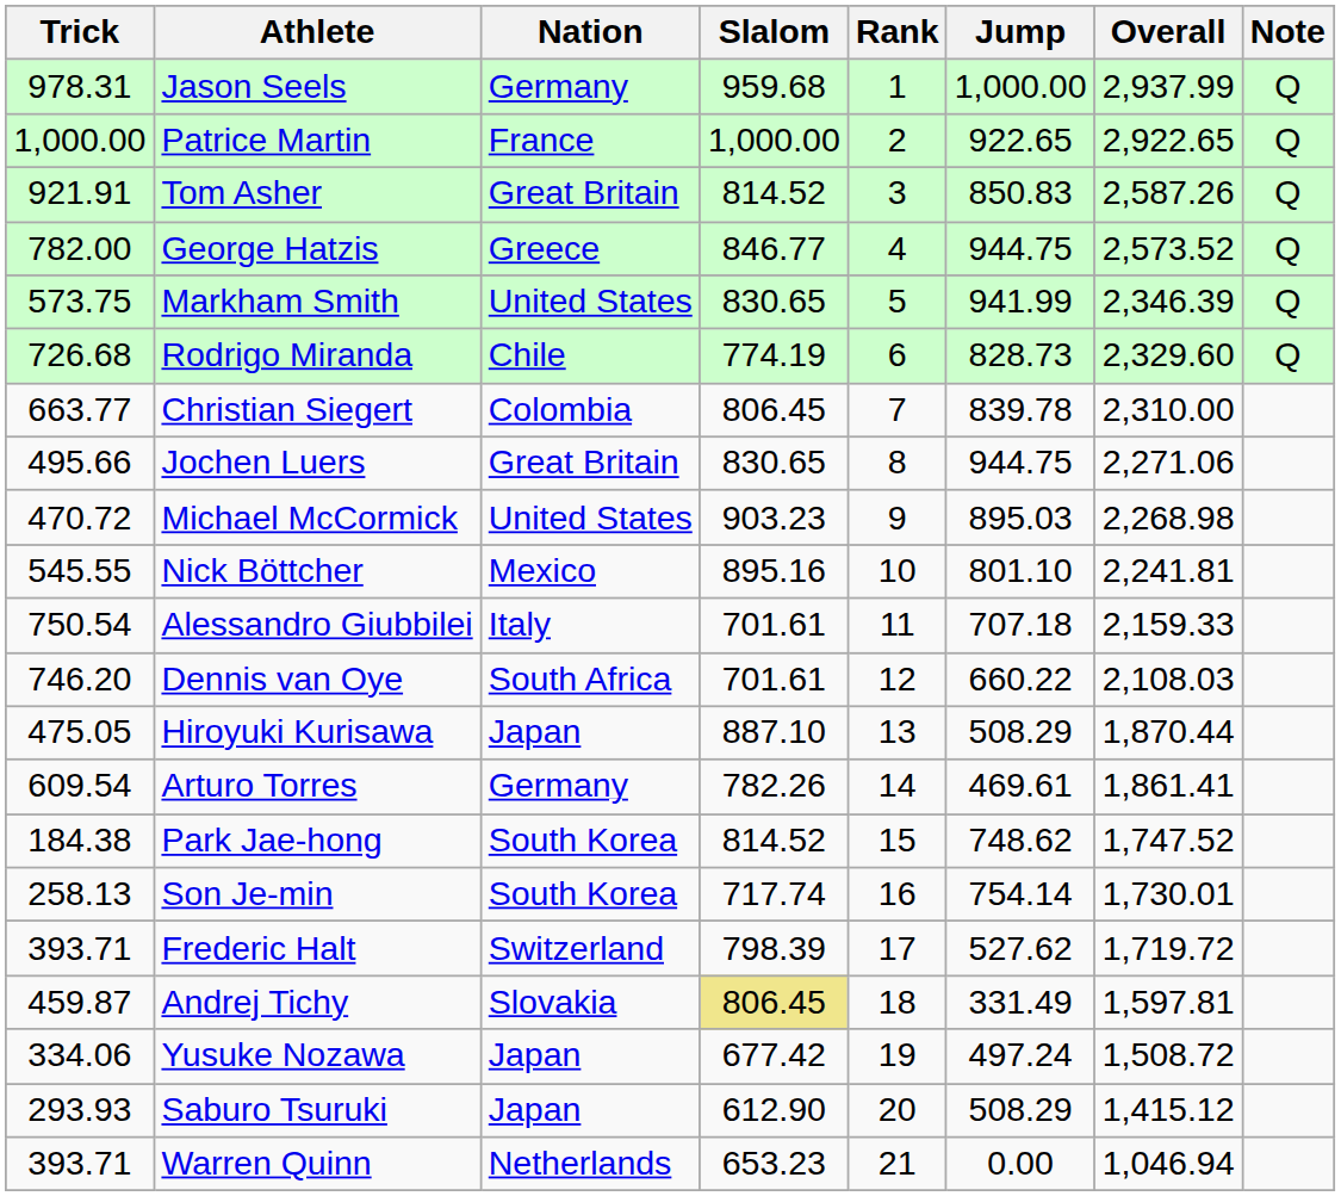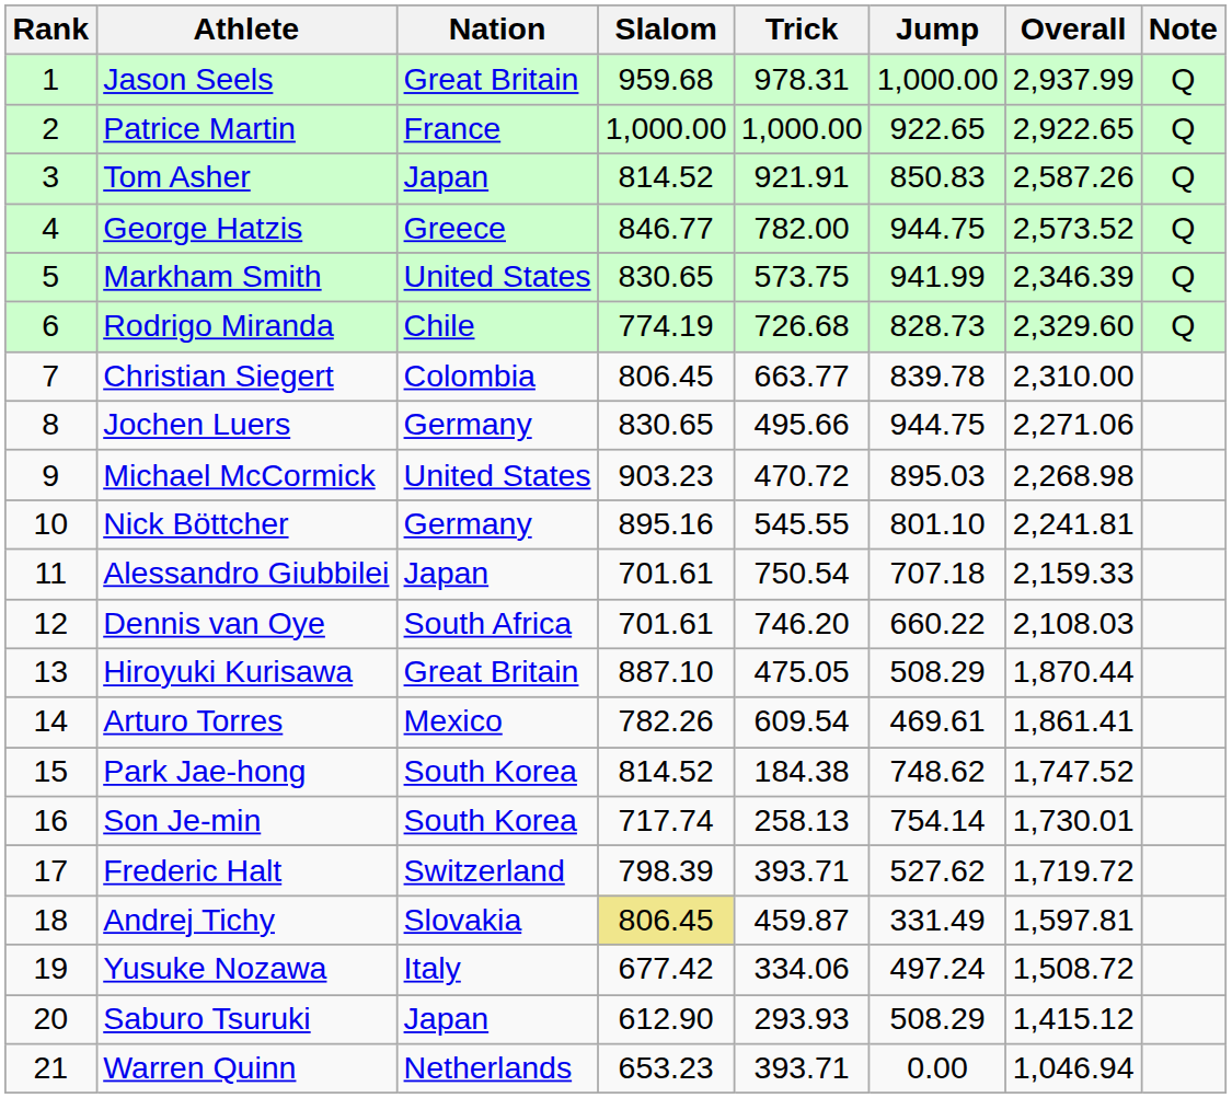columns swapped: Rank <-> Trick
Jason Seels | Nation: Germany -> Great Britain
Tom Asher | Nation: Great Britain -> Japan
Jochen Luers | Nation: Great Britain -> Germany
Nick Böttcher | Nation: Mexico -> Germany
Alessandro Giubbilei | Nation: Italy -> Japan
Hiroyuki Kurisawa | Nation: Japan -> Great Britain
Arturo Torres | Nation: Germany -> Mexico
Yusuke Nozawa | Nation: Japan -> Italy
